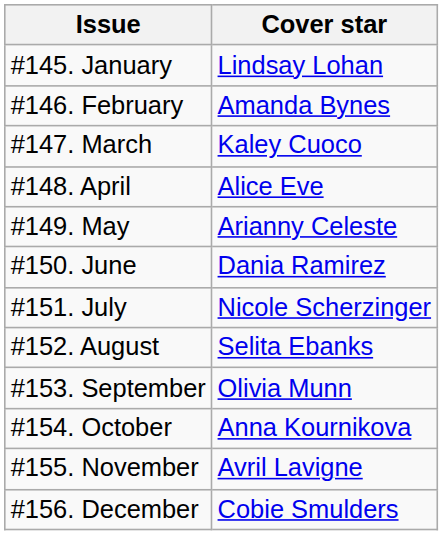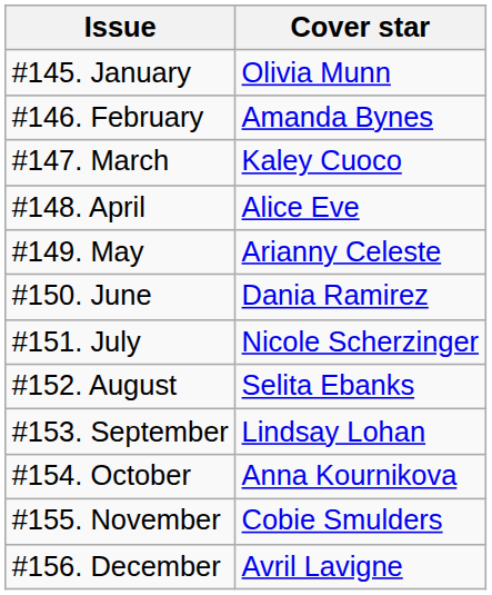#145. January | Cover star: Lindsay Lohan -> Olivia Munn
#153. September | Cover star: Olivia Munn -> Lindsay Lohan
#155. November | Cover star: Avril Lavigne -> Cobie Smulders
#156. December | Cover star: Cobie Smulders -> Avril Lavigne
